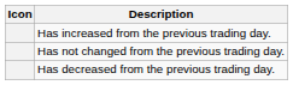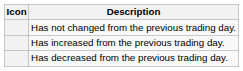rows swapped: Has not changed from the previous trading day. <-> Has increased from the previous trading day.
